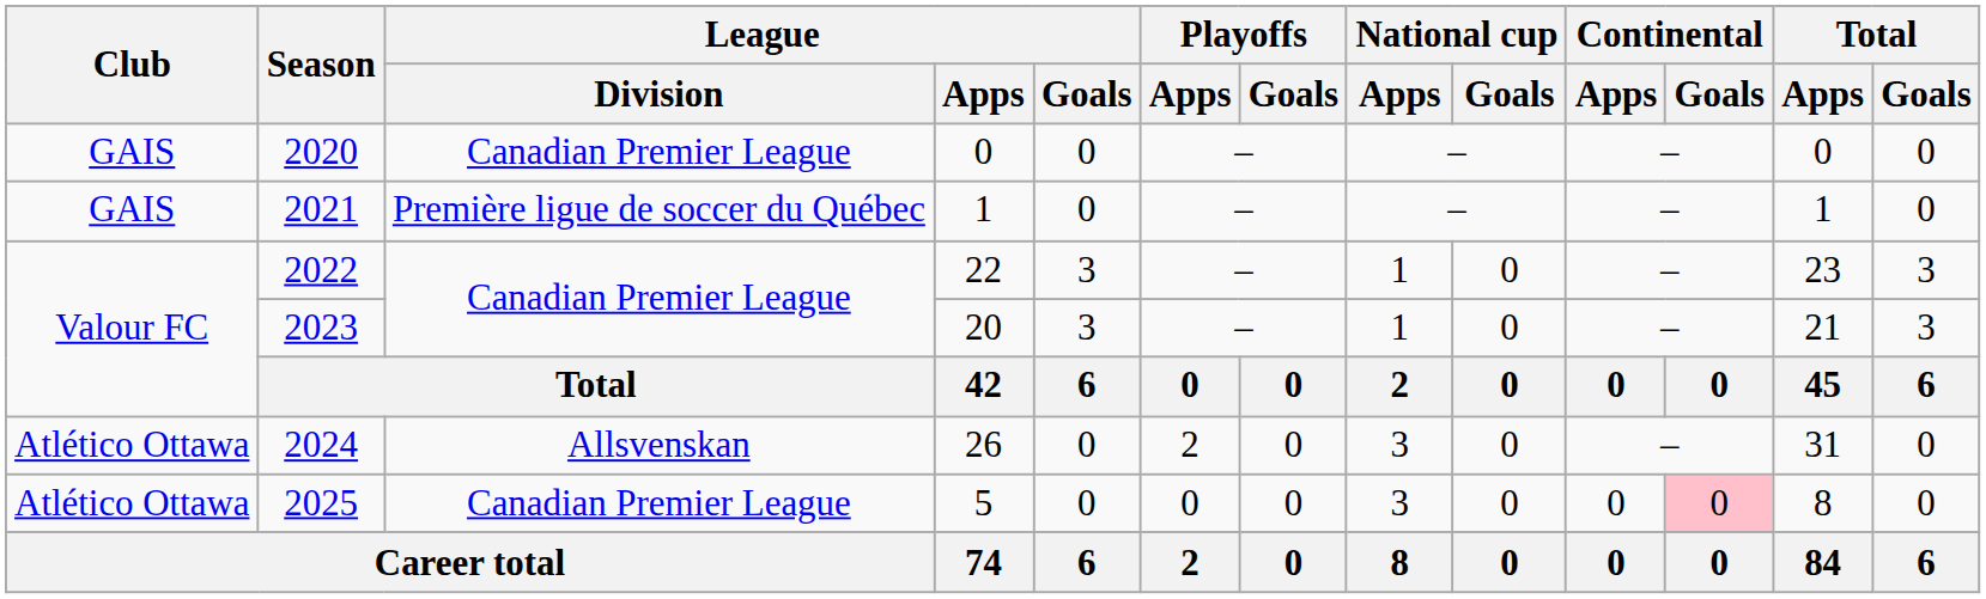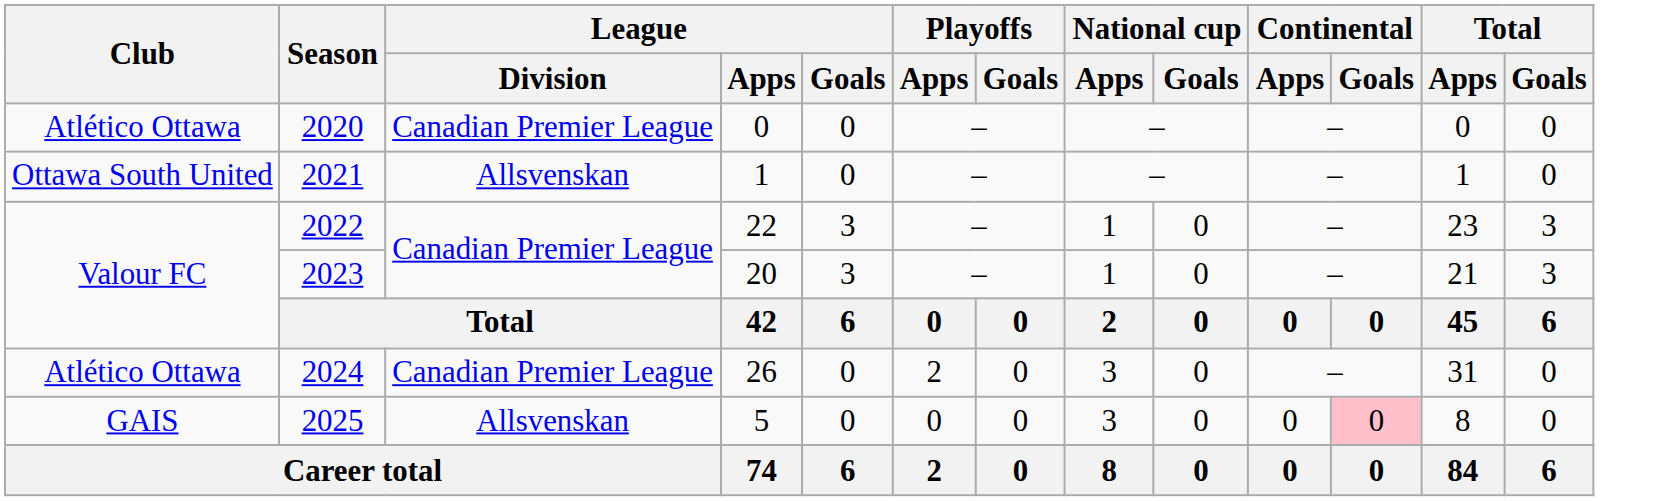2020 | Club: GAIS -> Atlético Ottawa
2021 | Club: GAIS -> Ottawa South United
2021 | League / Division: Première ligue de soccer du Québec -> Allsvenskan
2024 | League / Division: Allsvenskan -> Canadian Premier League
2025 | Club: Atlético Ottawa -> GAIS
2025 | League / Division: Canadian Premier League -> Allsvenskan
